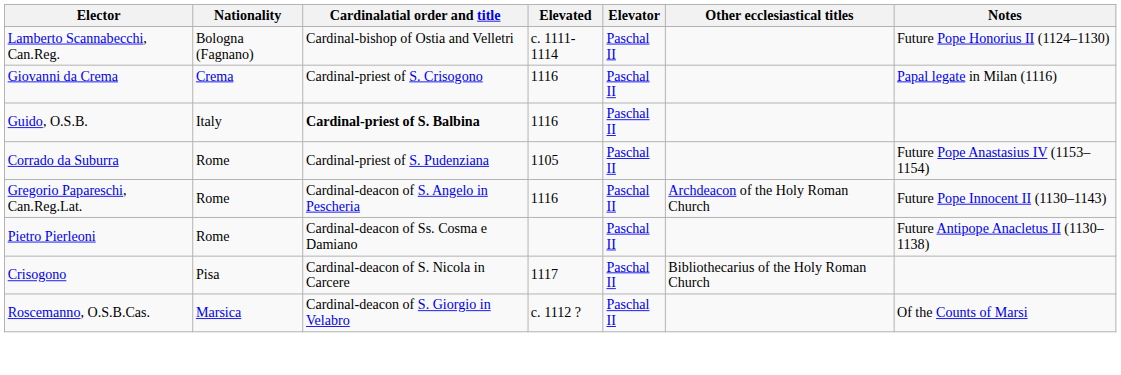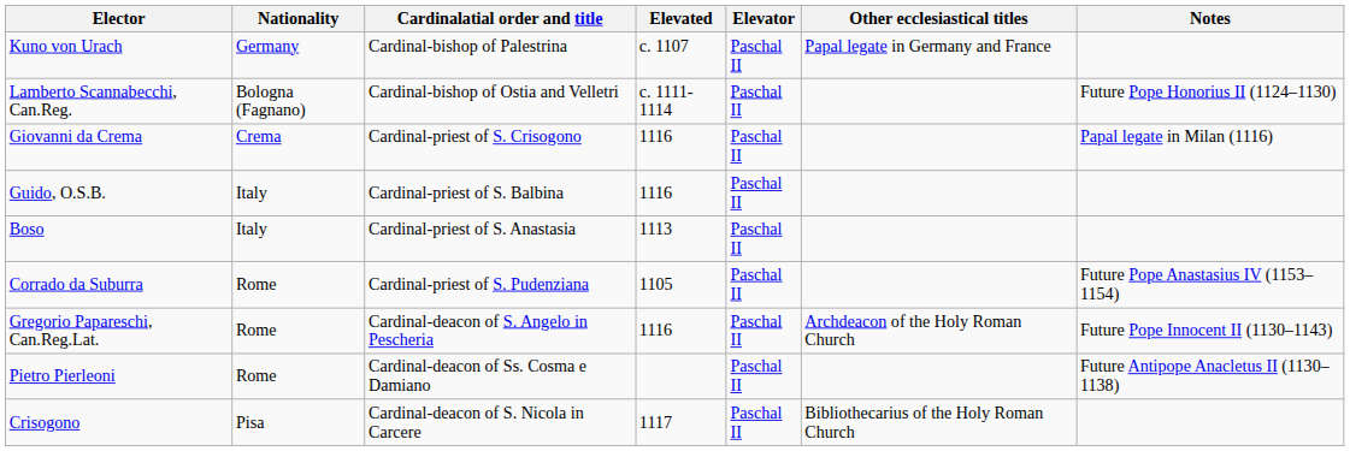+ row: Kuno von Urach | Germany | Cardinal-bishop of Palestrina | c. 1107 | Paschal II | Papal legate in Germany and France
Guido, O.S.B. | Cardinalatial order and title: bold -> normal
+ row: Boso | Italy | Cardinal-priest of S. Anastasia | 1113 | Paschal II
- row: Roscemanno, O.S.B.Cas. | Marsica | Cardinal-deacon of S. Giorgio in Velabro | c. 1112 ? | Paschal II | Of the Counts of Marsi
